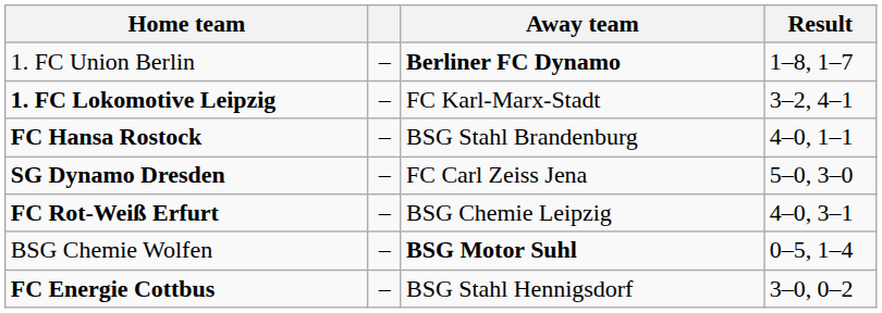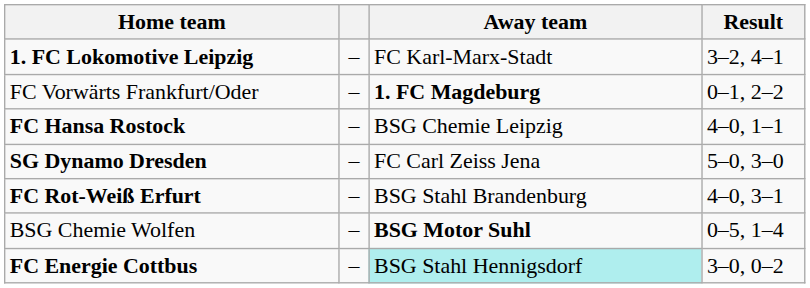- row: 1. FC Union Berlin | – | Berliner FC Dynamo | 1–8, 1–7
+ row: FC Vorwärts Frankfurt/Oder | – | 1. FC Magdeburg | 0–1, 2–2
FC Hansa Rostock | Away team: BSG Stahl Brandenburg -> BSG Chemie Leipzig
FC Rot-Weiß Erfurt | Away team: BSG Chemie Leipzig -> BSG Stahl Brandenburg
FC Energie Cottbus | Away team: no background -> paleturquoise background
